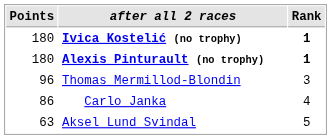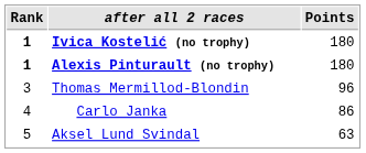columns swapped: Rank <-> Points
